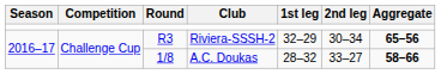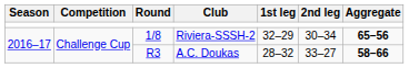Riviera-SSSH-2 | Round: R3 -> 1/8
A.C. Doukas | Round: 1/8 -> R3
